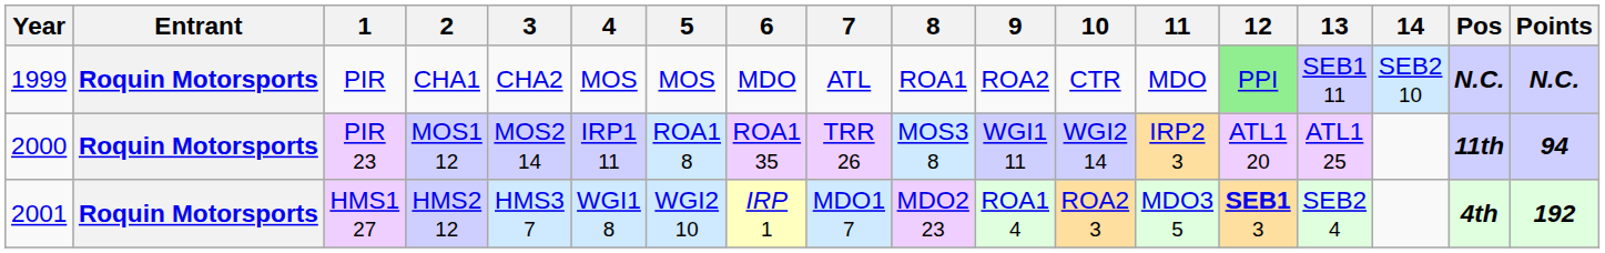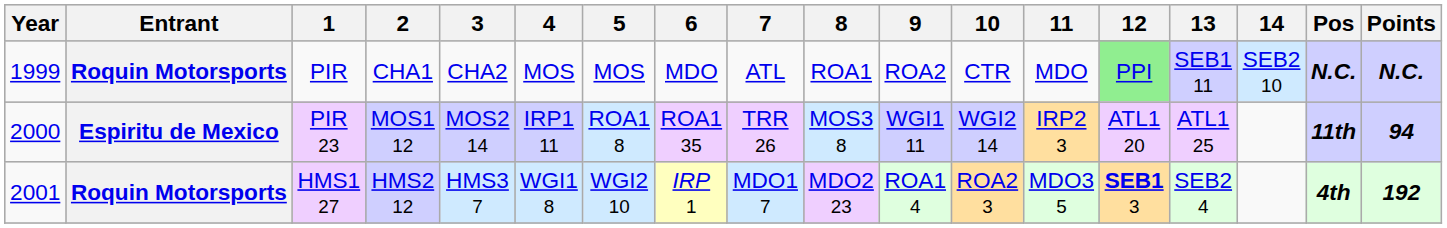PIR 23 | Entrant: Roquin Motorsports -> Espiritu de Mexico
